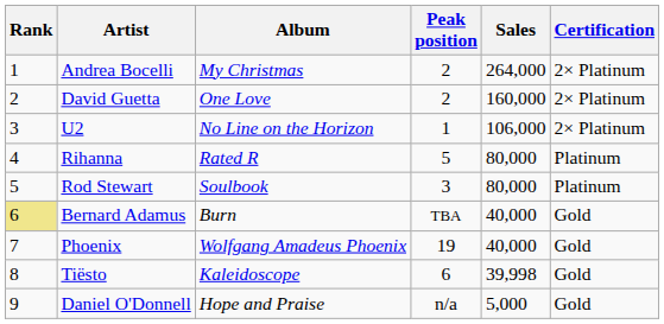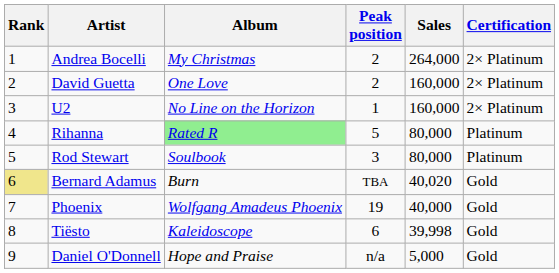U2 | Sales: 106,000 -> 160,000
Rihanna | Album: no background -> lightgreen background
Bernard Adamus | Sales: 40,000 -> 40,020
